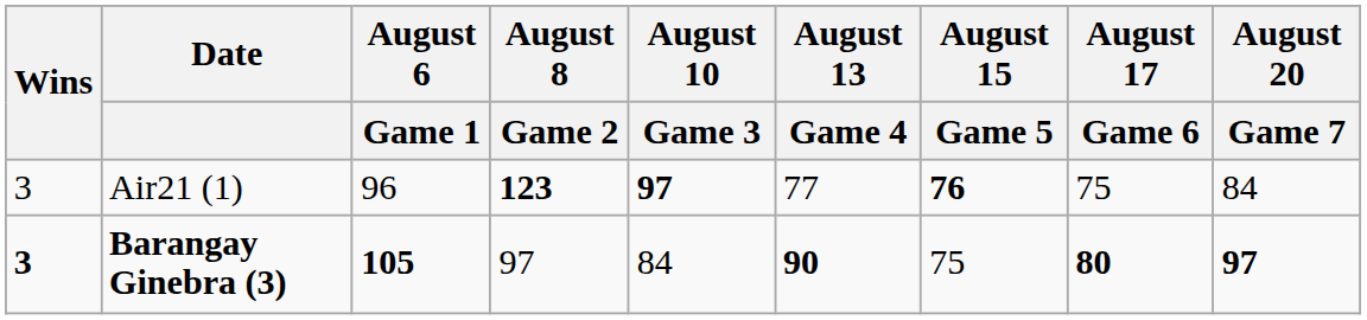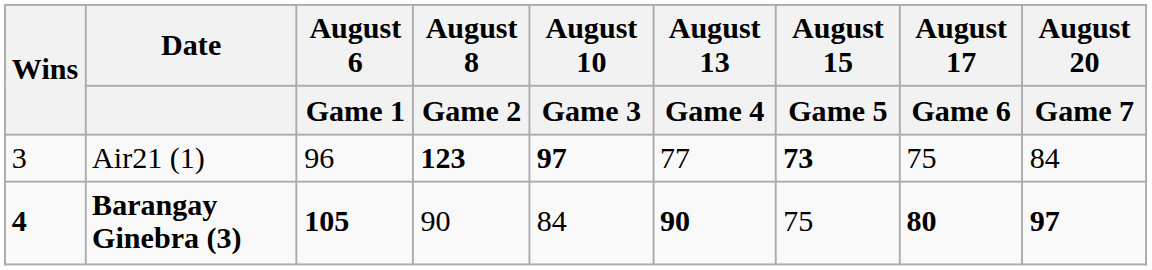Air21 (1) | August 15 / Game 5: 76 -> 73
Barangay Ginebra (3) | Wins: 3 -> 4
Barangay Ginebra (3) | August 8 / Game 2: 97 -> 90
